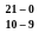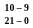rows swapped: 21 – 0 <-> 10 – 9
